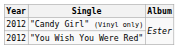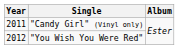"Candy Girl" (Vinyl only) | Year: 2012 -> 2011
